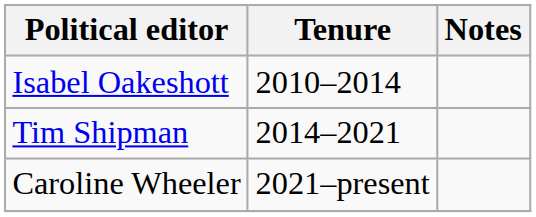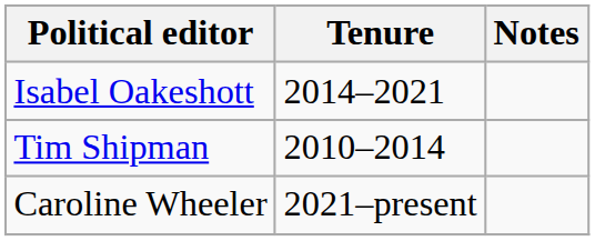Isabel Oakeshott | Tenure: 2010–2014 -> 2014–2021
Tim Shipman | Tenure: 2014–2021 -> 2010–2014
